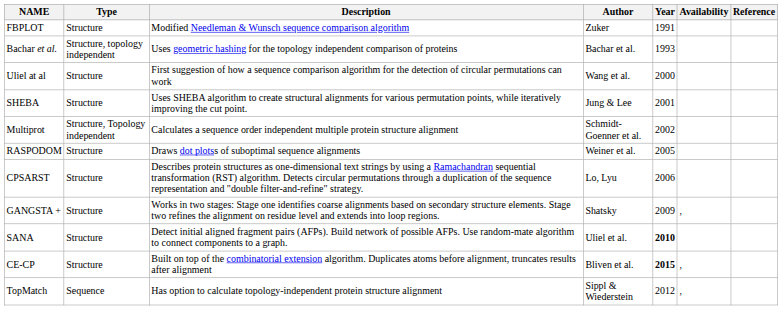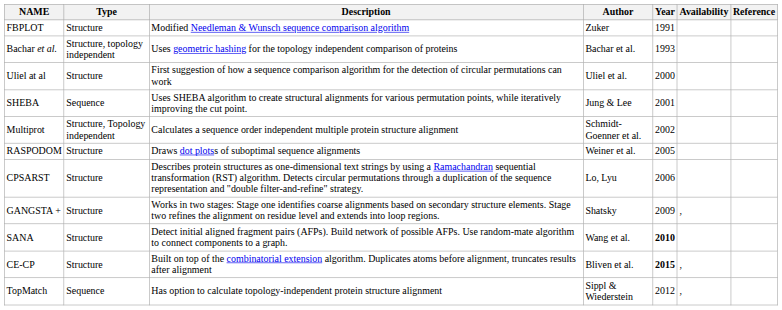Uliel at al | Author: Wang et al. -> Uliel et al.
SHEBA | Type: Structure -> Sequence
SANA | Author: Uliel et al. -> Wang et al.
